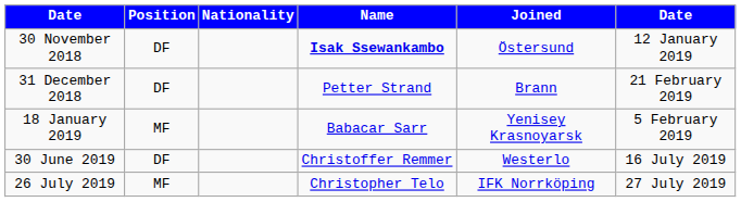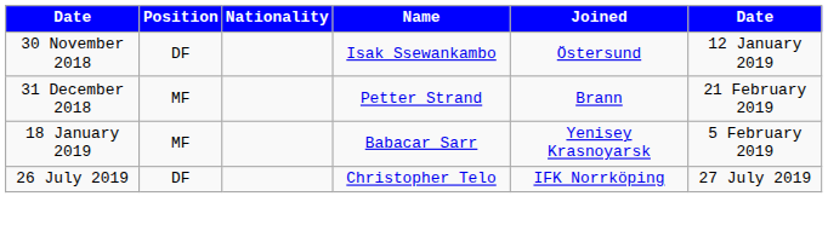30 November 2018 | Name: bold -> normal
31 December 2018 | Position: DF -> MF
- row: 30 June 2019 | DF | Christoffer Remmer | Westerlo | 16 July 2019
26 July 2019 | Position: MF -> DF
